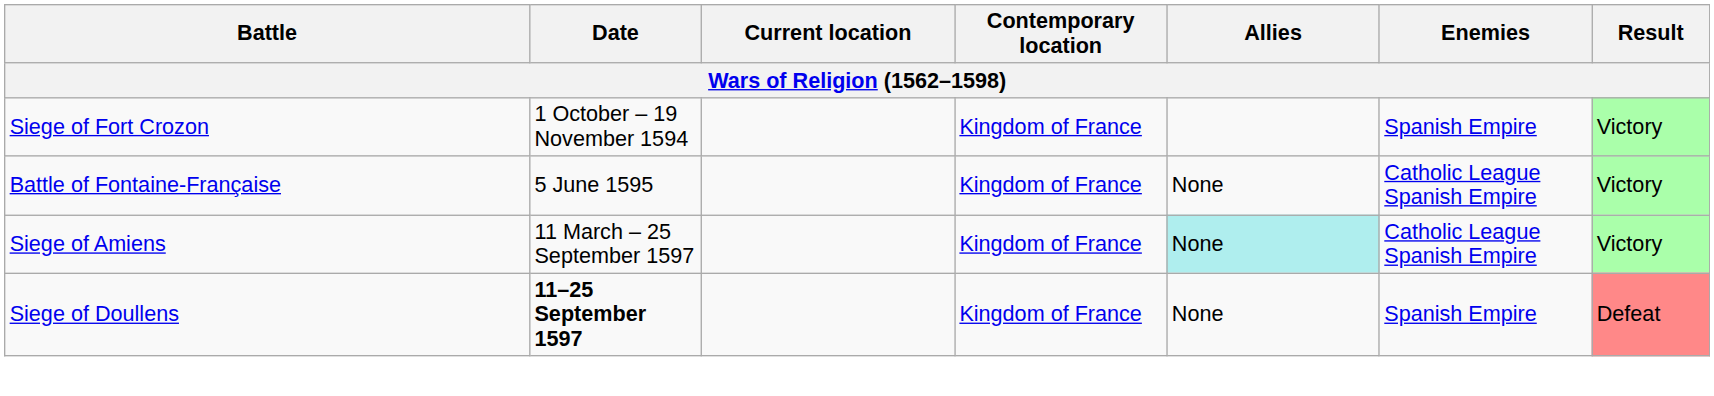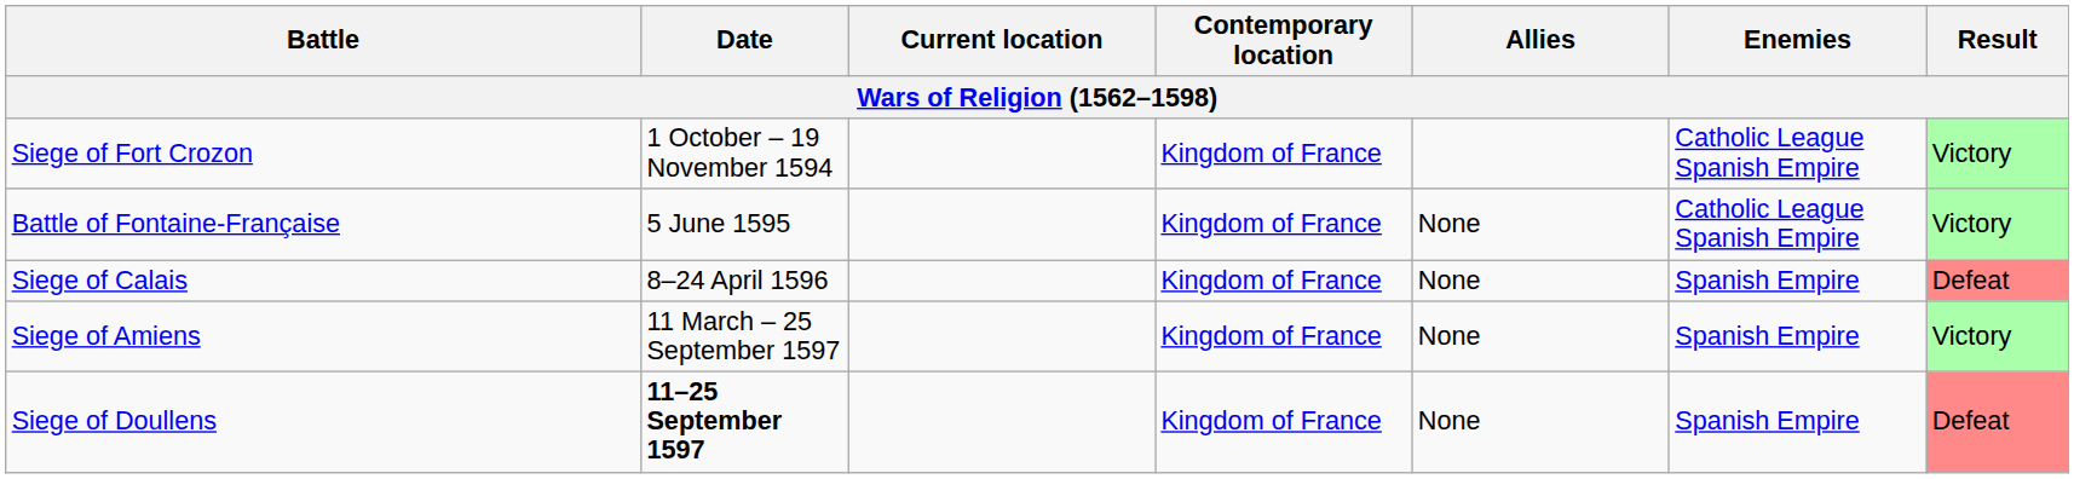Siege of Fort Crozon | Enemies: Spanish Empire -> Catholic League Spanish Empire
+ row: Siege of Calais | 8–24 April 1596 | Kingdom of France | None | Spanish Empire | Defeat
Siege of Amiens | Allies: paleturquoise background -> no background
Siege of Amiens | Enemies: Catholic League Spanish Empire -> Spanish Empire
